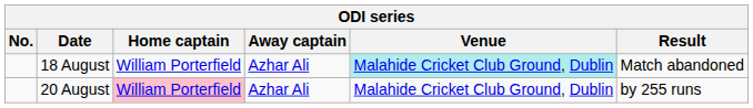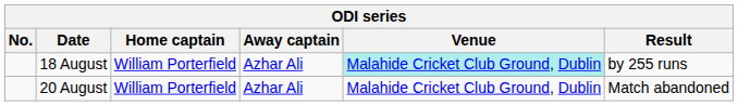18 August | Result: Match abandoned -> by 255 runs
20 August | Home captain: pink background -> no background
20 August | Result: by 255 runs -> Match abandoned
